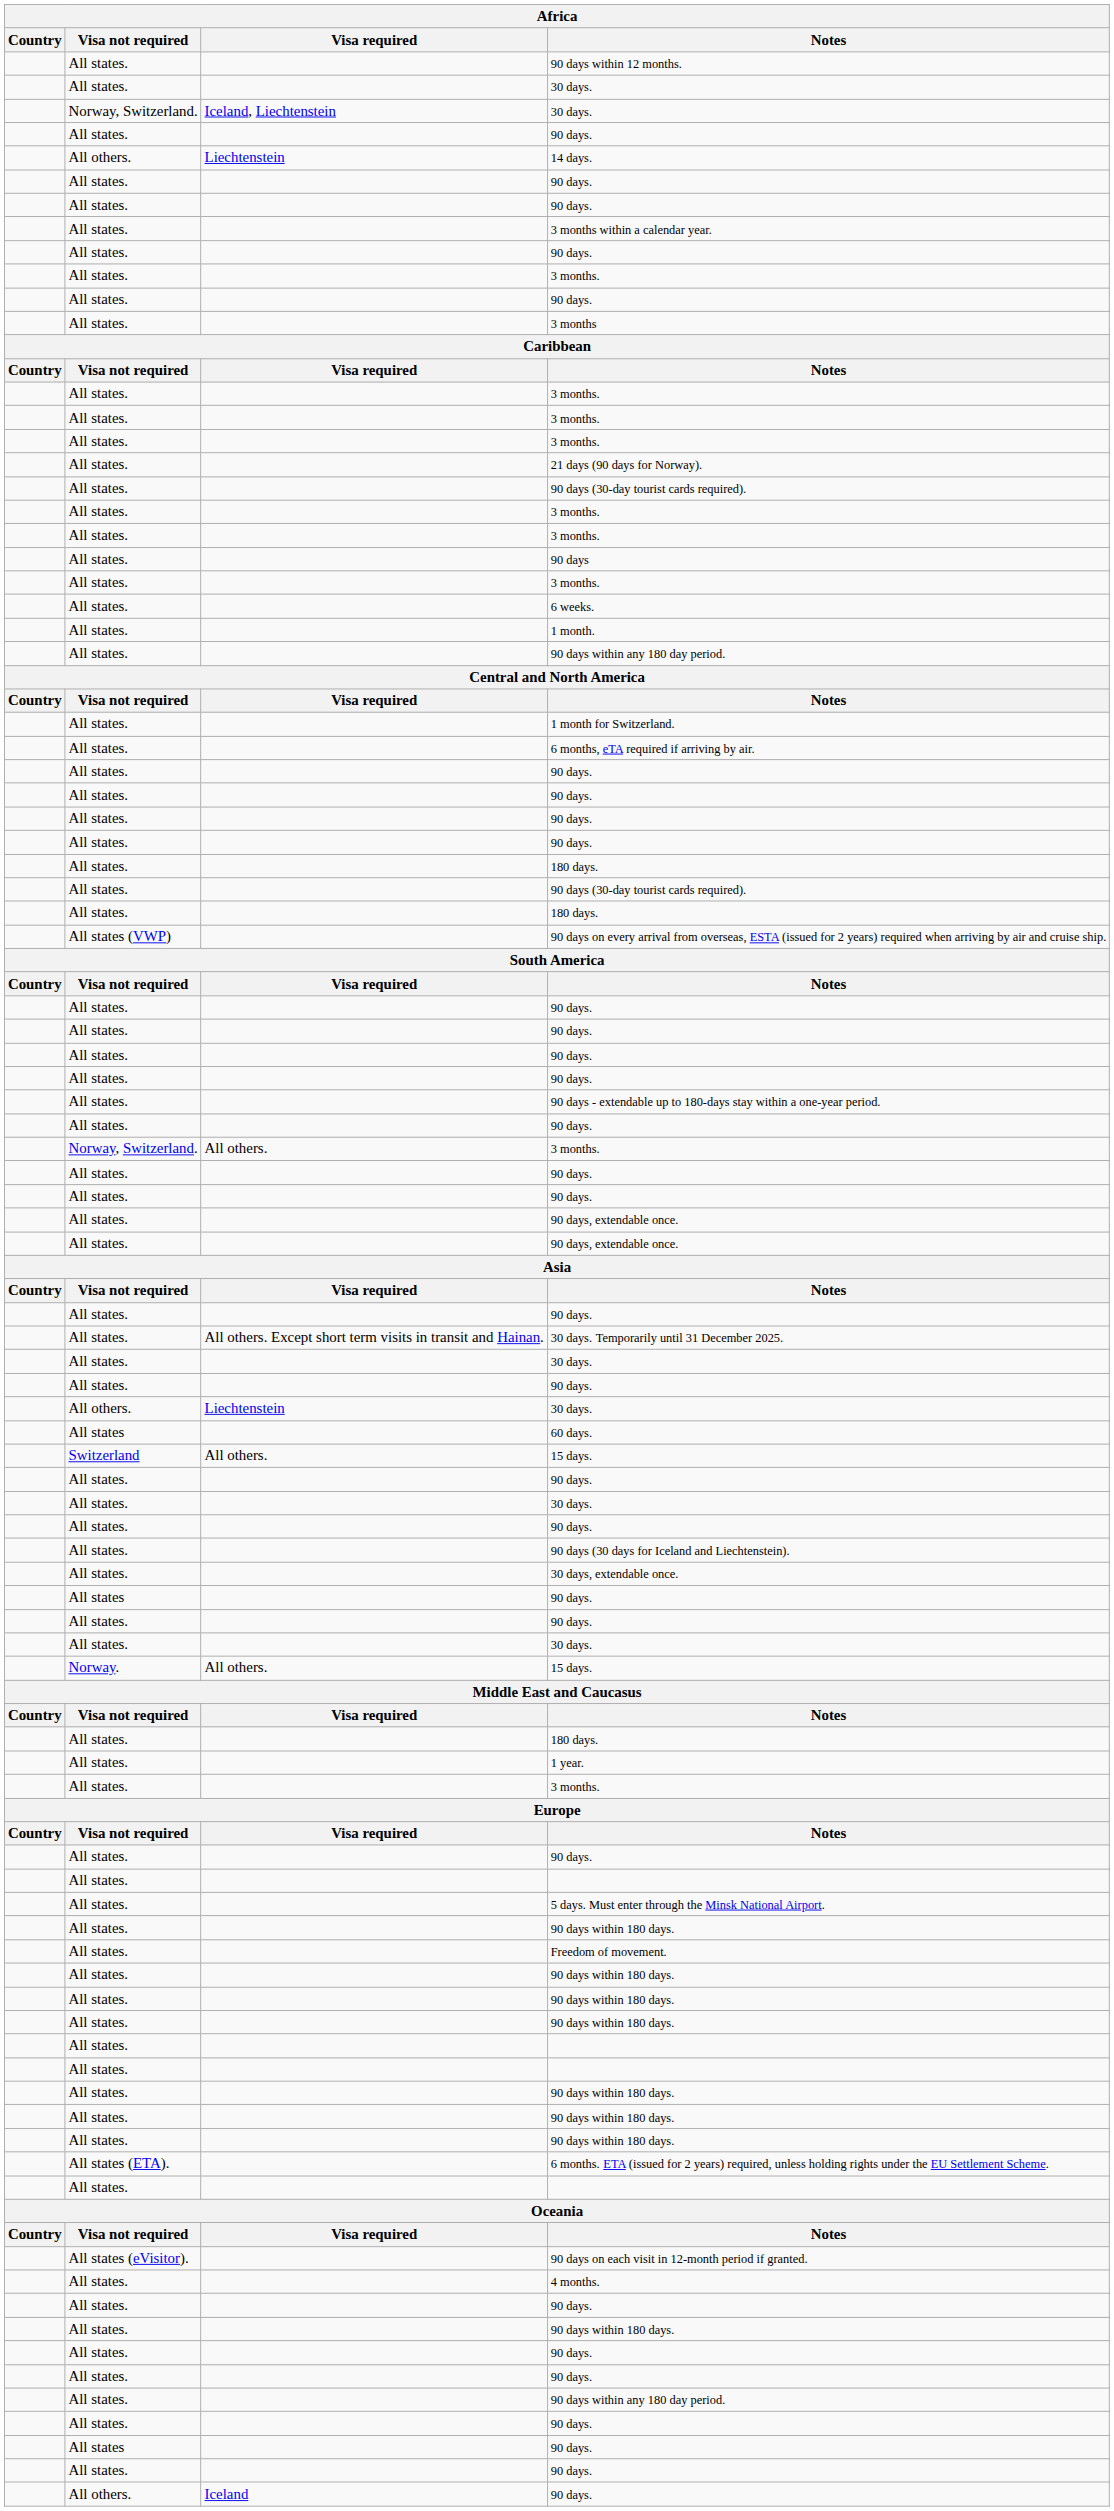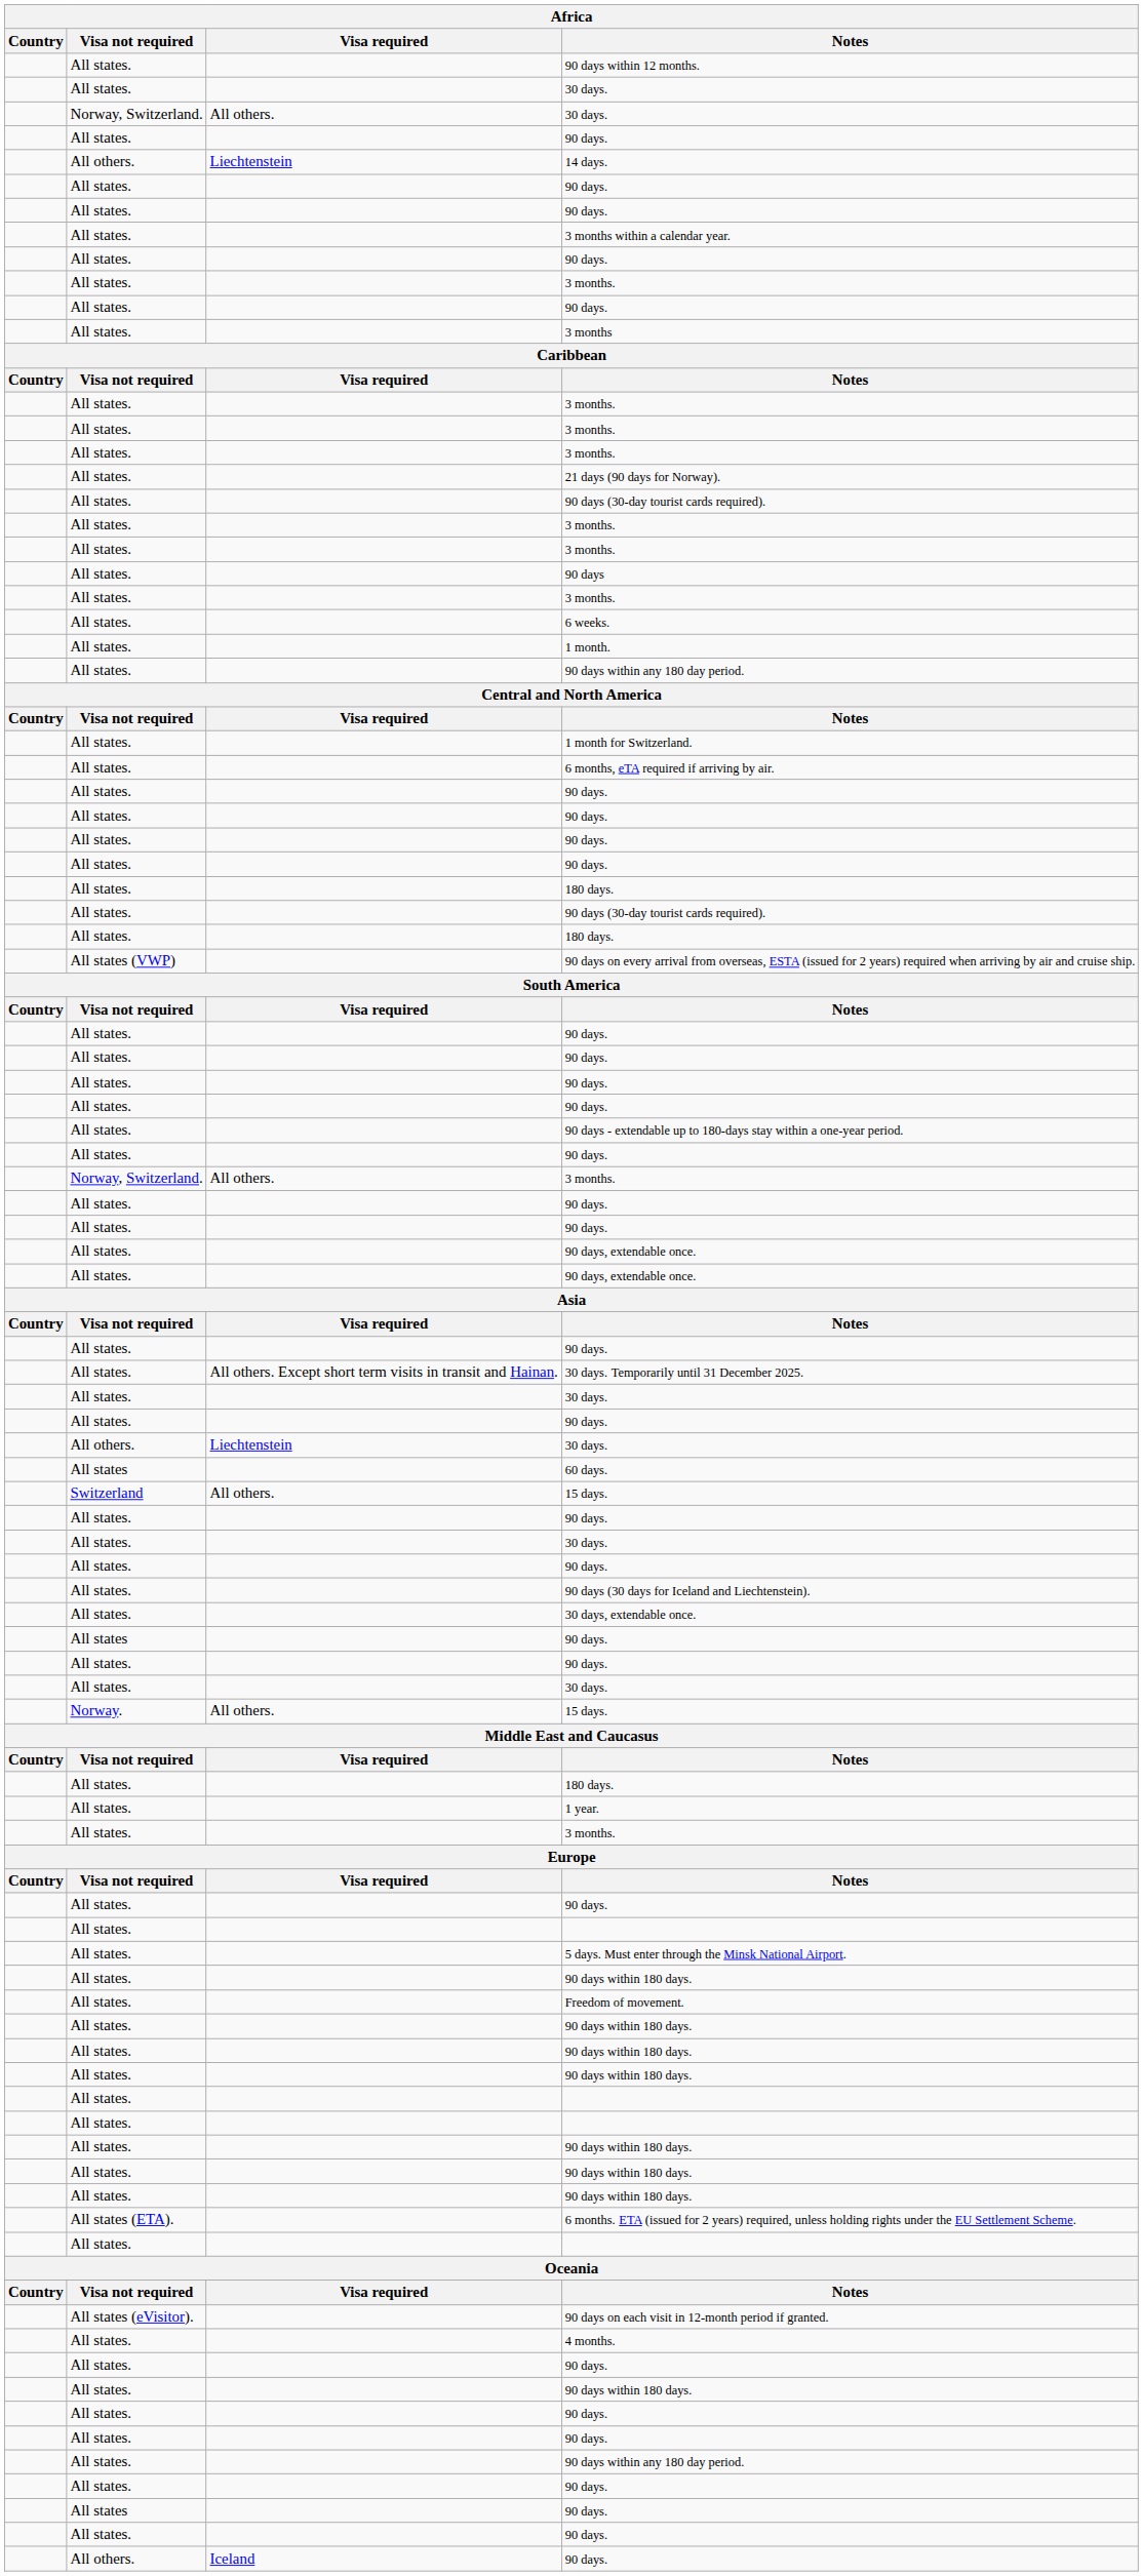Norway, Switzerland. / 30 days. | Visa required: Iceland, Liechtenstein -> All others.
